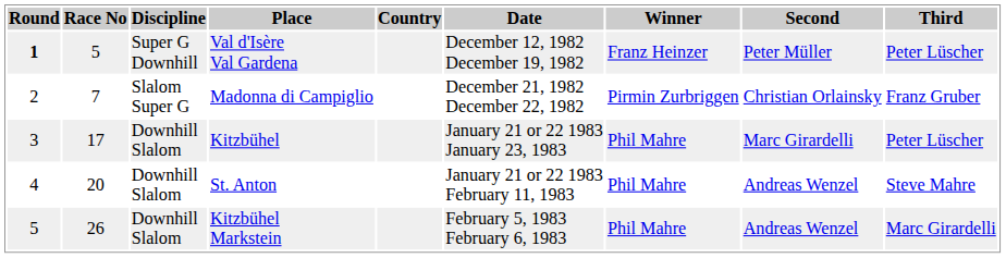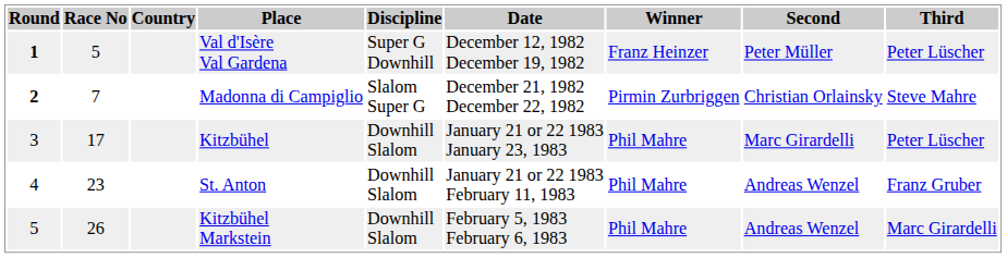columns swapped: Discipline <-> Country
Madonna di Campiglio | Round: normal -> bold
Madonna di Campiglio | Third: Franz Gruber -> Steve Mahre
St. Anton | Race No: 20 -> 23
St. Anton | Third: Steve Mahre -> Franz Gruber
